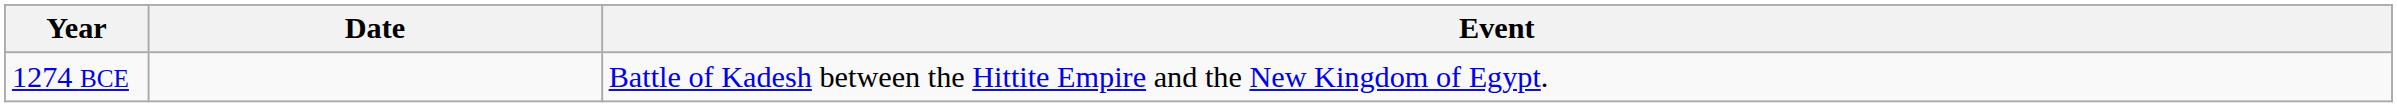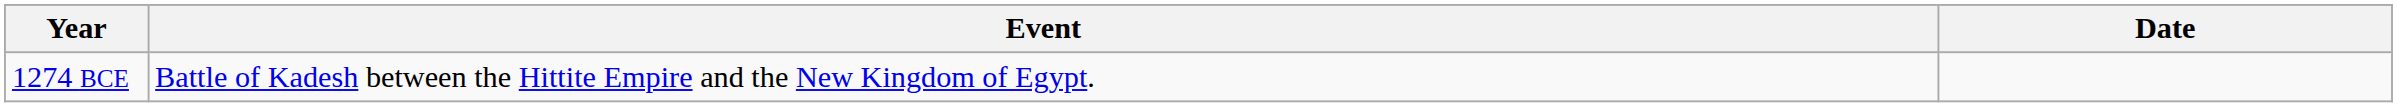columns swapped: Date <-> Event
